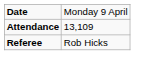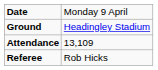+ row: Ground | Headingley Stadium
